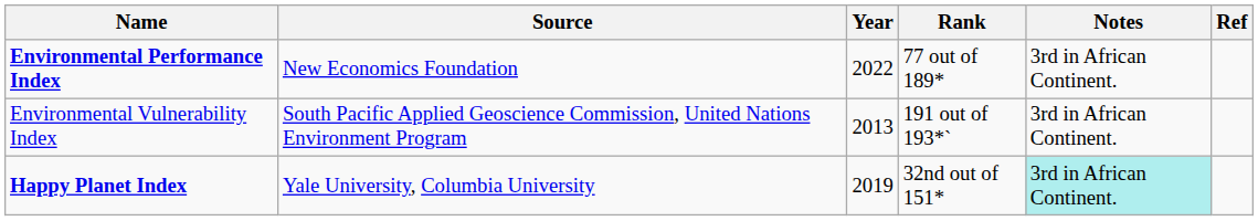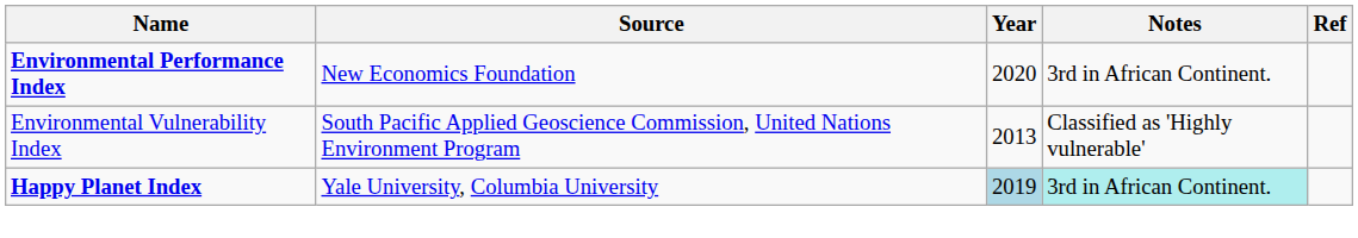- column: Rank | 77 out of 189* | 191 out of 193*` | 32nd out of 151*
Environmental Performance Index | Year: 2022 -> 2020
Environmental Vulnerability Index | Notes: 3rd in African Continent. -> Classified as 'Highly vulnerable'
Happy Planet Index | Year: no background -> lightblue background
